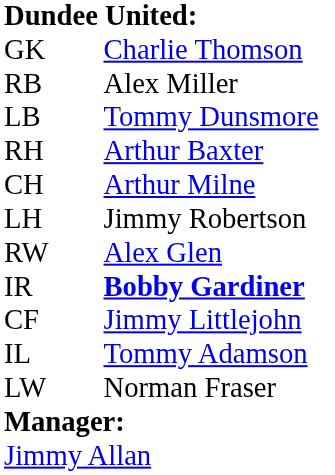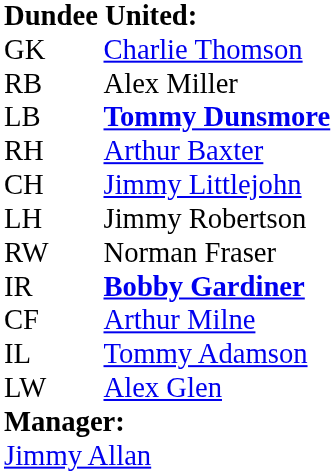LB | column 3: normal -> bold
CH | column 3: Arthur Milne -> Jimmy Littlejohn
RW | column 3: Alex Glen -> Norman Fraser
CF | column 3: Jimmy Littlejohn -> Arthur Milne
LW | column 3: Norman Fraser -> Alex Glen
